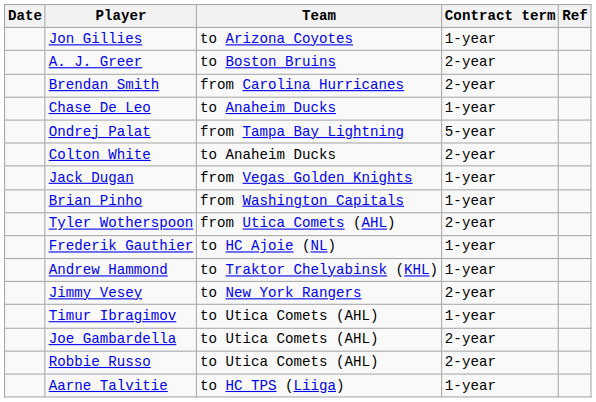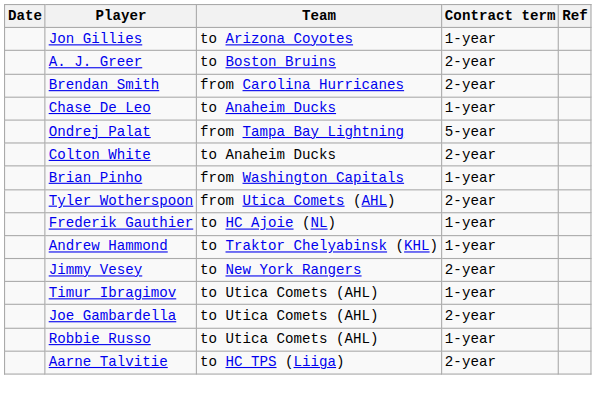- row: Jack Dugan | from Vegas Golden Knights | 1-year
Robbie Russo | Contract term: 2-year -> 1-year
Aarne Talvitie | Contract term: 1-year -> 2-year
